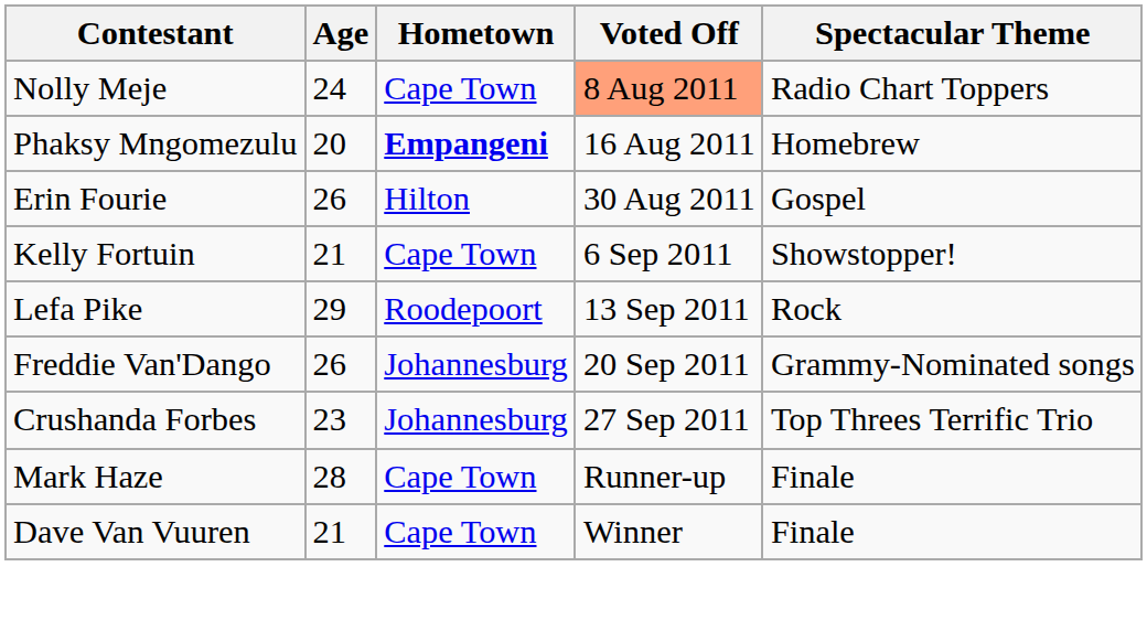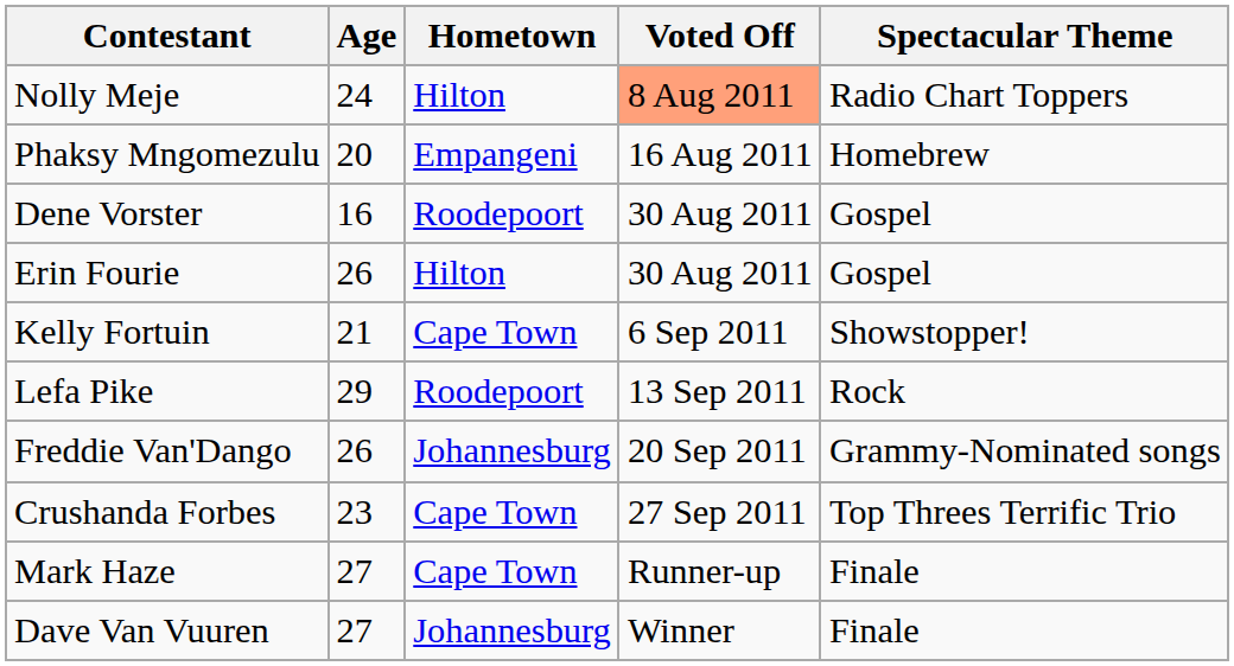Nolly Meje | Hometown: Cape Town -> Hilton
Phaksy Mngomezulu | Hometown: bold -> normal
+ row: Dene Vorster | 16 | Roodepoort | 30 Aug 2011 | Gospel
Crushanda Forbes | Hometown: Johannesburg -> Cape Town
Mark Haze | Age: 28 -> 27
Dave Van Vuuren | Age: 21 -> 27
Dave Van Vuuren | Hometown: Cape Town -> Johannesburg
